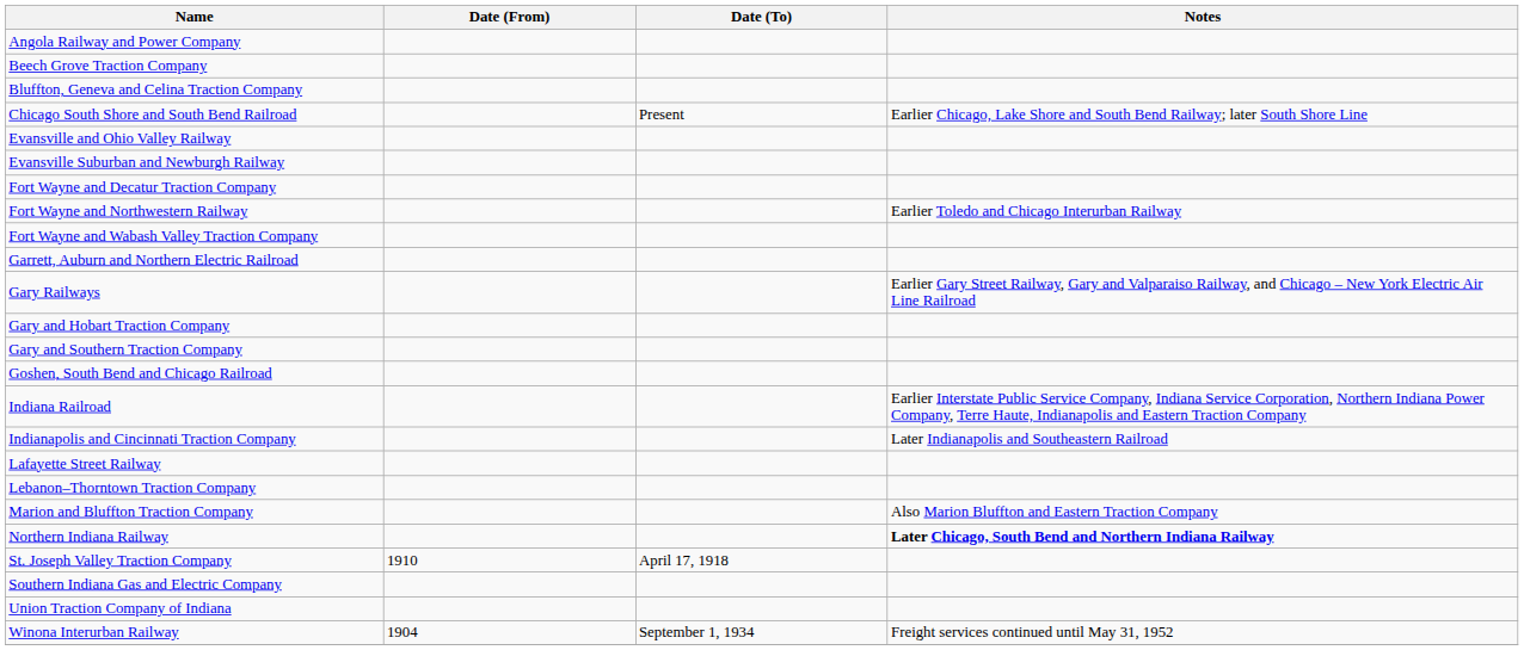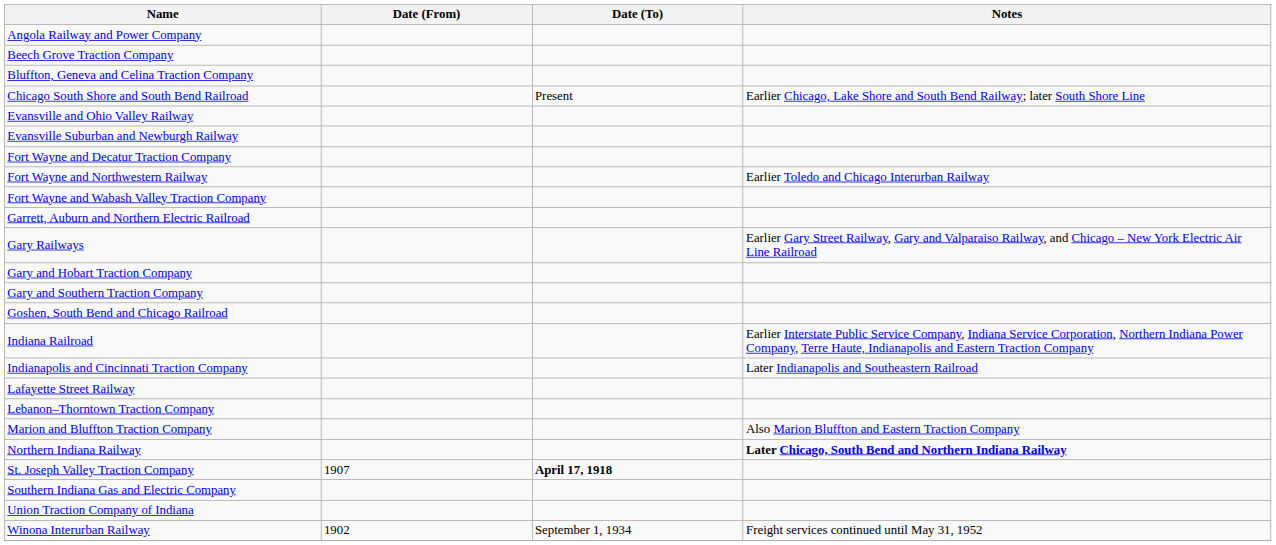St. Joseph Valley Traction Company | Date (From): 1910 -> 1907
St. Joseph Valley Traction Company | Date (To): normal -> bold
Winona Interurban Railway | Date (From): 1904 -> 1902
